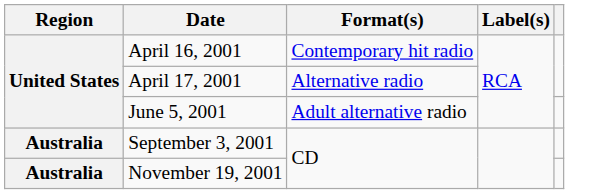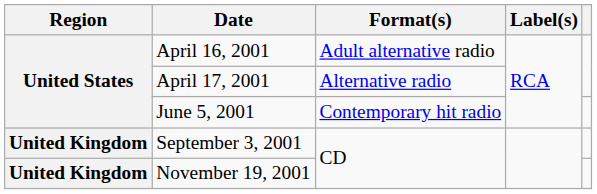April 16, 2001 | Format(s): Contemporary hit radio -> Adult alternative radio
June 5, 2001 | Format(s): Adult alternative radio -> Contemporary hit radio
September 3, 2001 | Region: Australia -> United Kingdom
November 19, 2001 | Region: Australia -> United Kingdom
